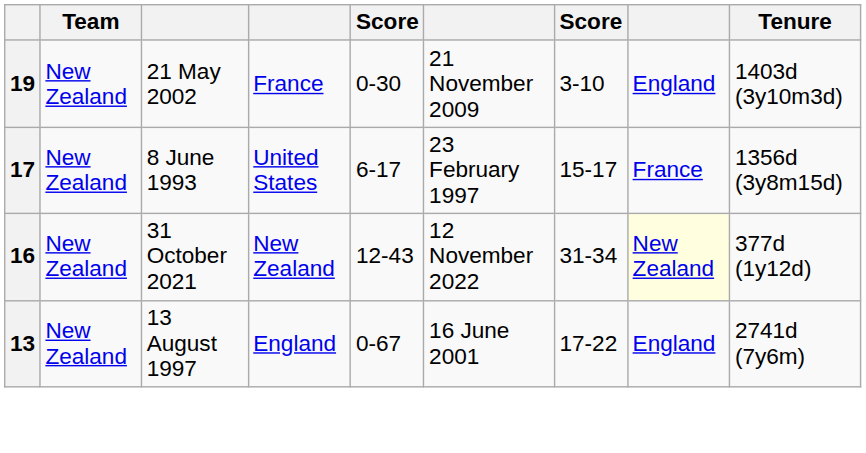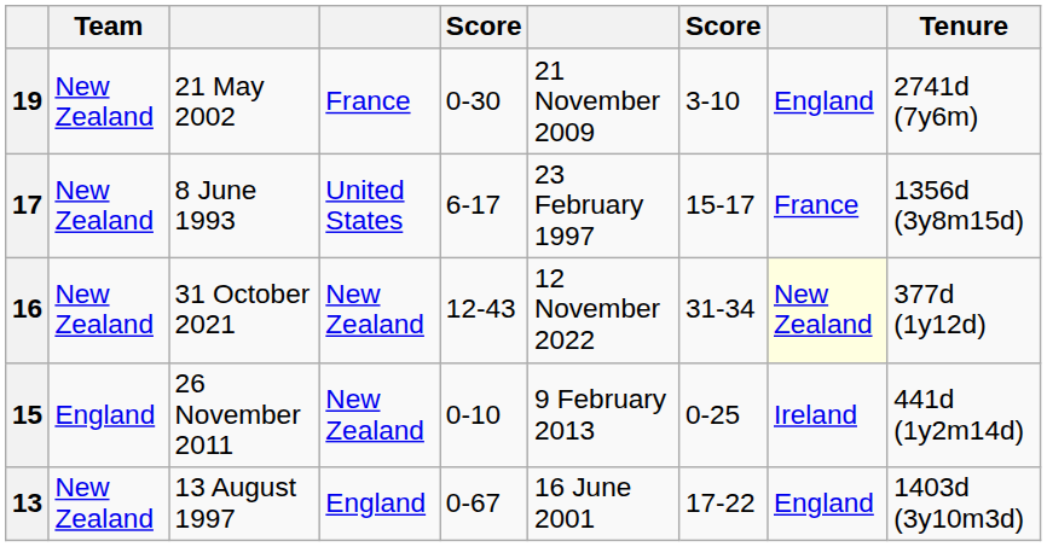19 | Tenure: 1403d (3y10m3d) -> 2741d (7y6m)
+ row: 15 | England | 26 November 2011 | New Zealand | 0-10 | 9 February 2013 | 0-25 | Ireland | 441d (1y2m14d)
13 | Tenure: 2741d (7y6m) -> 1403d (3y10m3d)
